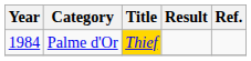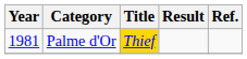Palme d'Or | Year: 1984 -> 1981
